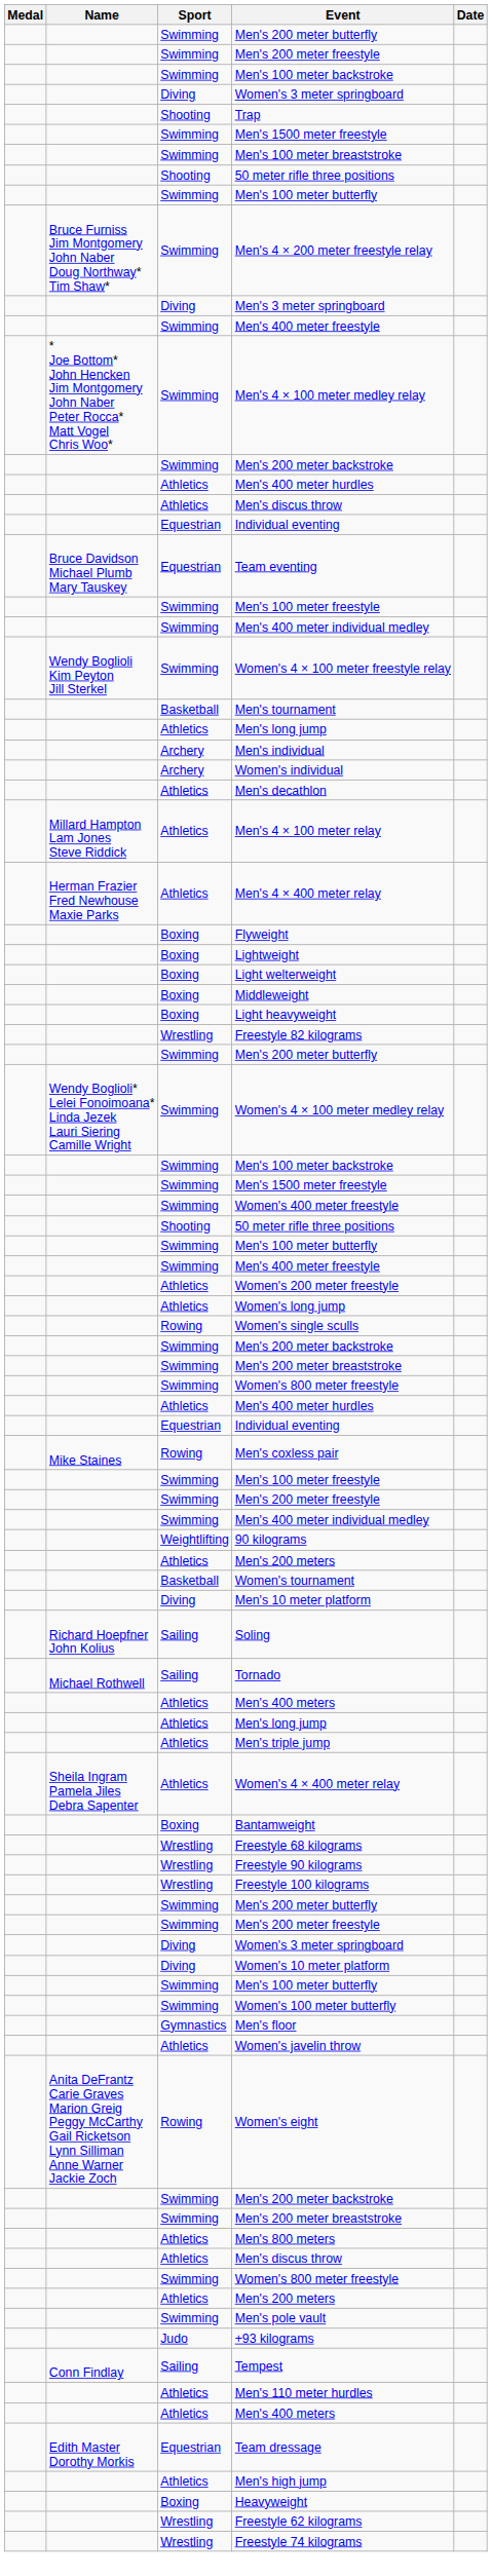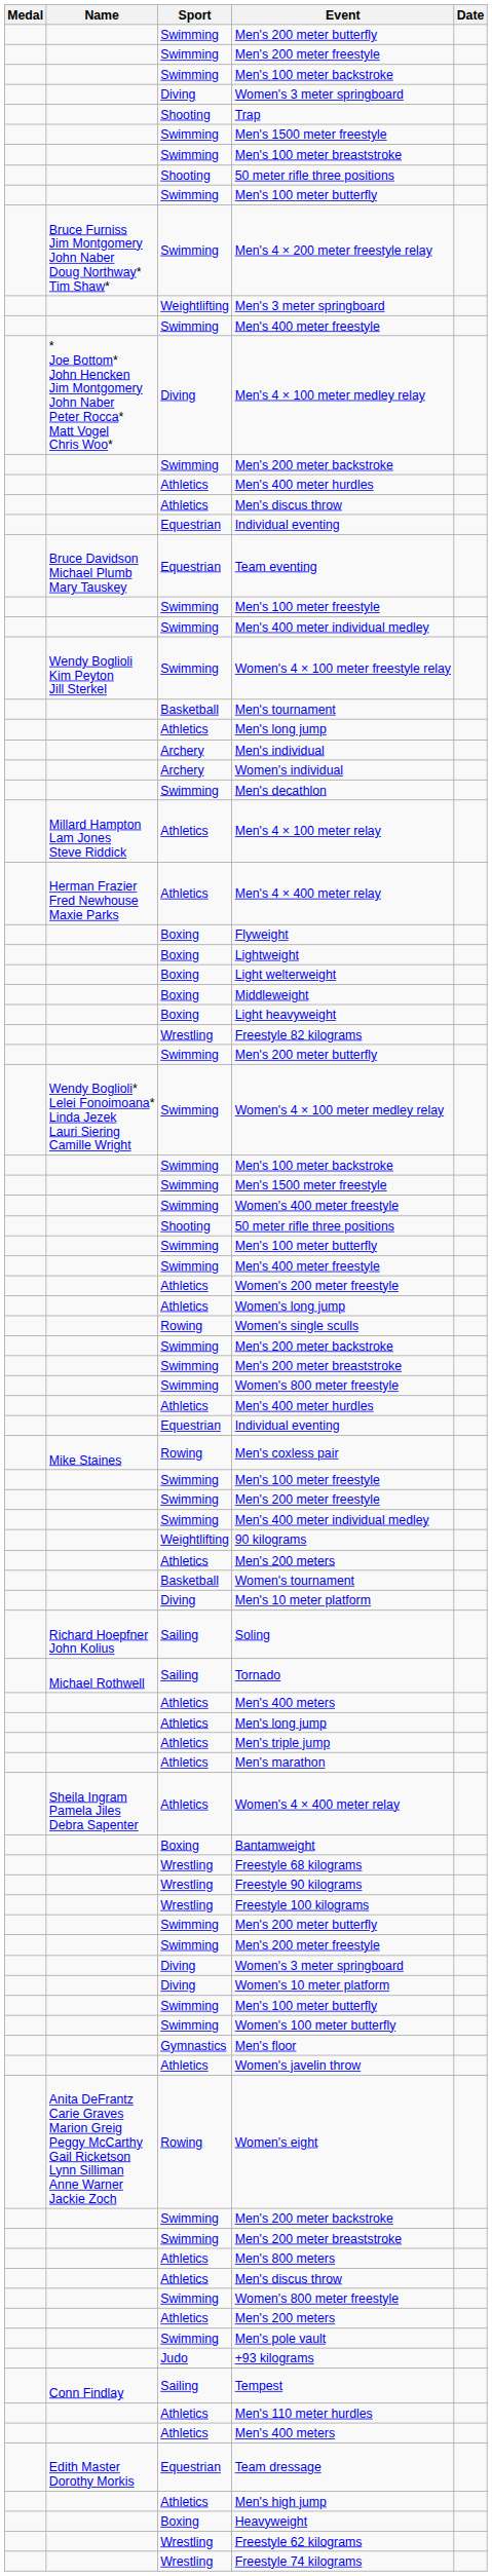Men's 3 meter springboard | Sport: Diving -> Weightlifting
Men's 4 × 100 meter medley relay | Sport: Swimming -> Diving
Men's decathlon | Sport: Athletics -> Swimming
+ row: Athletics | Men's marathon
